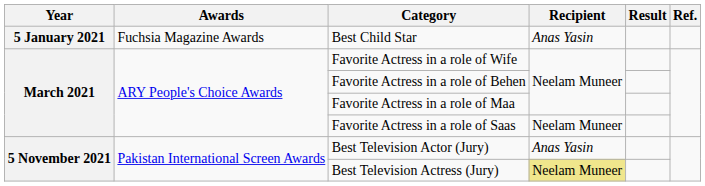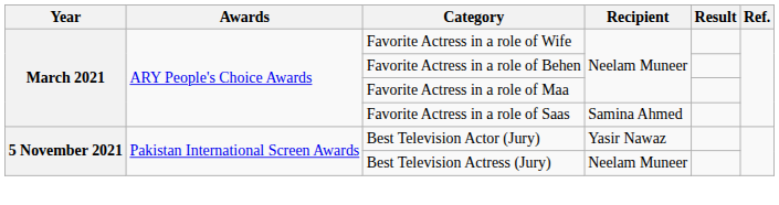- row: 5 January 2021 | Fuchsia Magazine Awards | Best Child Star | Anas Yasin
Favorite Actress in a role of Saas | Recipient: Neelam Muneer -> Samina Ahmed
Best Television Actor (Jury) | Recipient: Anas Yasin -> Yasir Nawaz
Best Television Actress (Jury) | Recipient: khaki background -> no background
